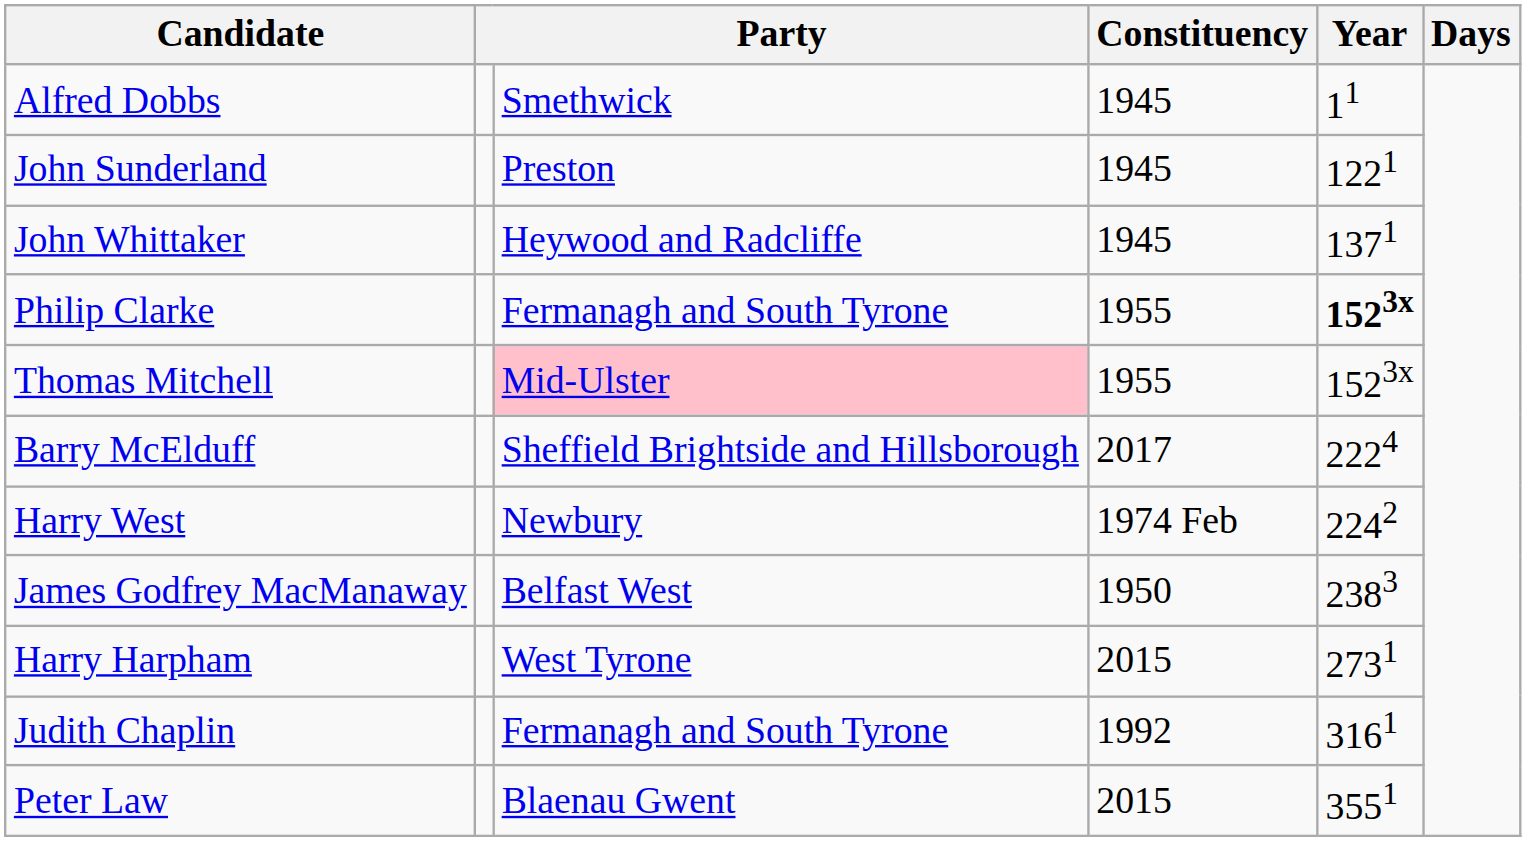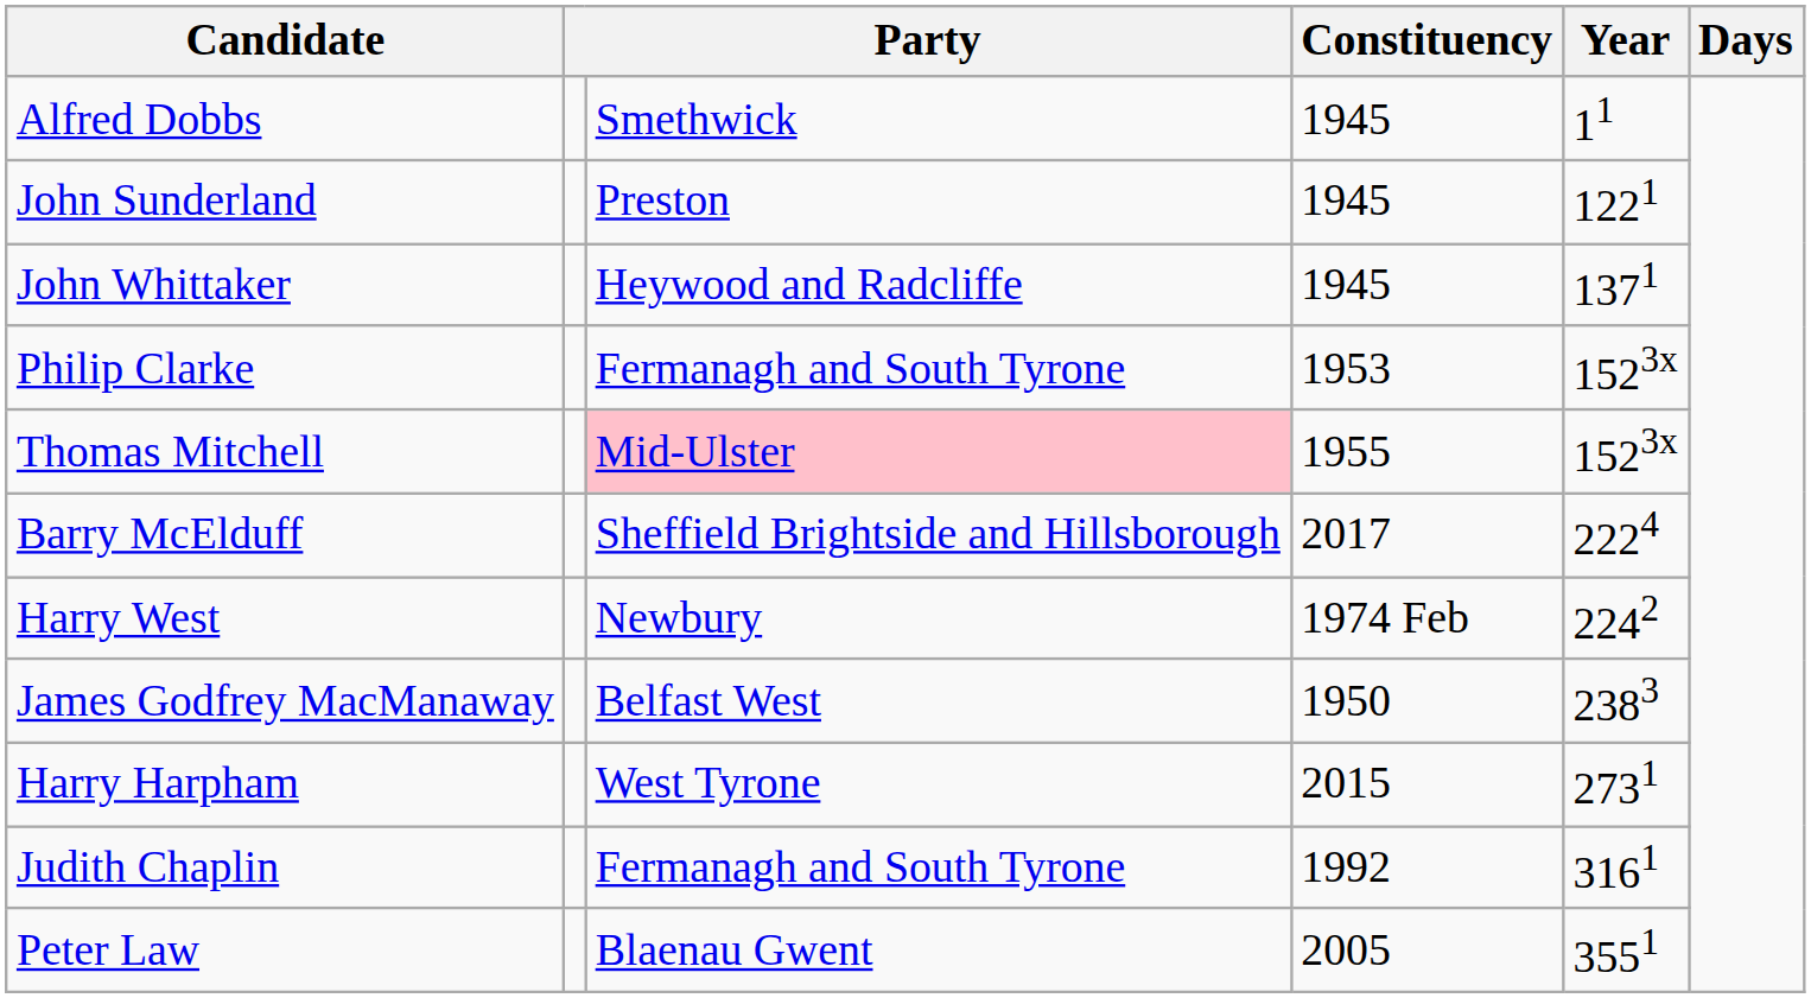Philip Clarke | Constituency: 1955 -> 1953
Philip Clarke | Year: bold -> normal
Peter Law | Constituency: 2015 -> 2005
